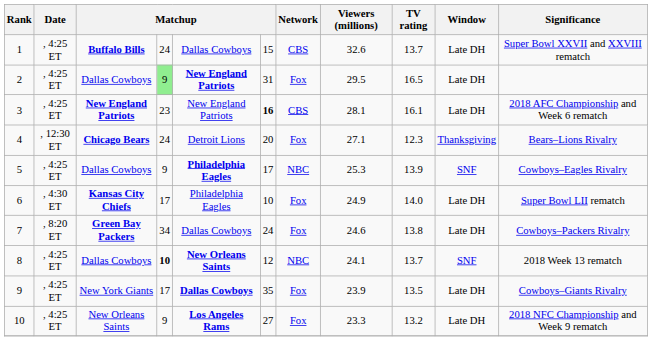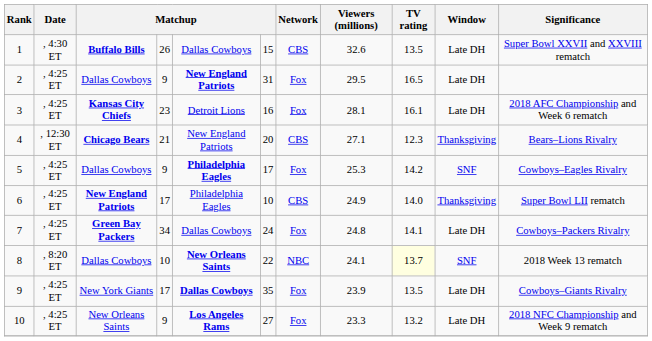1 | Date: , 4:25 ET -> , 4:30 ET
1 | column 4: 24 -> 26
1 | TV rating: 13.7 -> 13.5
2 | column 4: lightgreen background -> no background
3 | column 3: New England Patriots -> Kansas City Chiefs
3 | column 5: New England Patriots -> Detroit Lions
3 | column 6: bold -> normal
3 | Network: CBS -> Fox
4 | column 4: 24 -> 21
4 | column 5: Detroit Lions -> New England Patriots
4 | Network: Fox -> CBS
5 | Network: NBC -> Fox
5 | TV rating: 13.9 -> 14.2
6 | Date: , 4:30 ET -> , 4:25 ET
6 | column 3: Kansas City Chiefs -> New England Patriots
6 | Network: Fox -> CBS
6 | Window: Late DH -> Thanksgiving
7 | Date: , 8:20 ET -> , 4:25 ET
7 | Viewers (millions): 24.6 -> 24.8
7 | TV rating: 13.8 -> 14.1
8 | Date: , 4:25 ET -> , 8:20 ET
8 | column 4: bold -> normal
8 | column 6: 12 -> 22
8 | TV rating: no background -> lightyellow background
